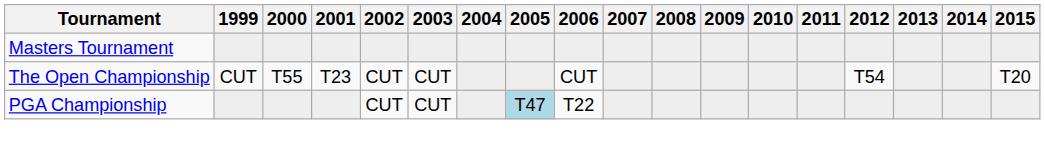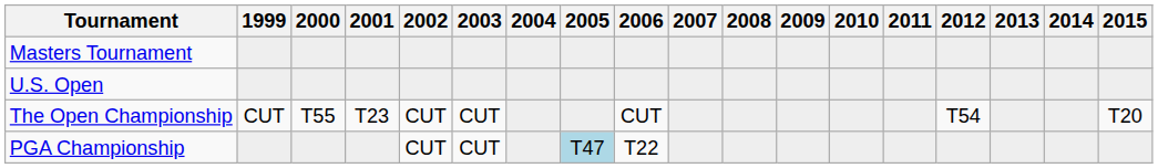+ row: U.S. Open
